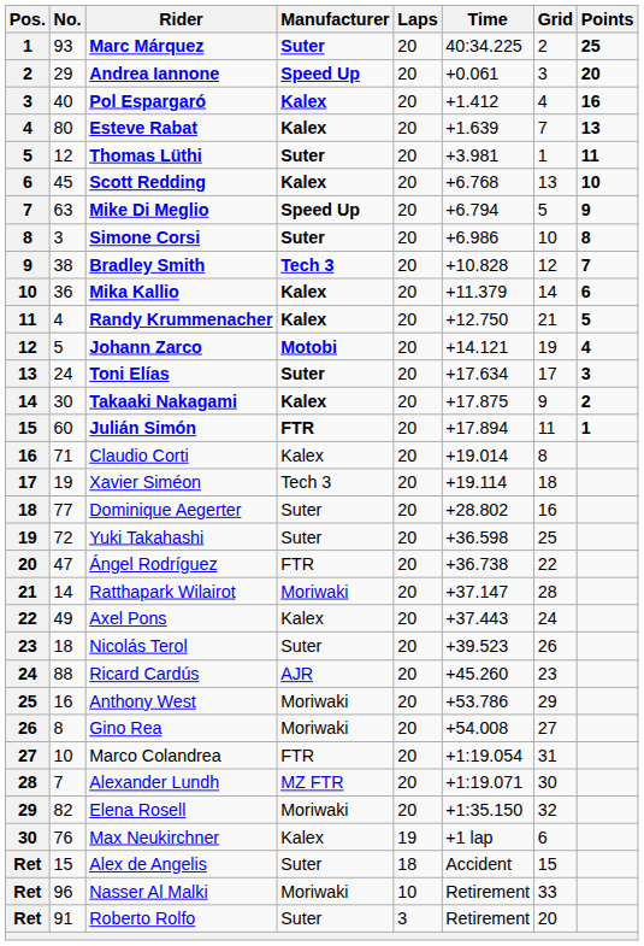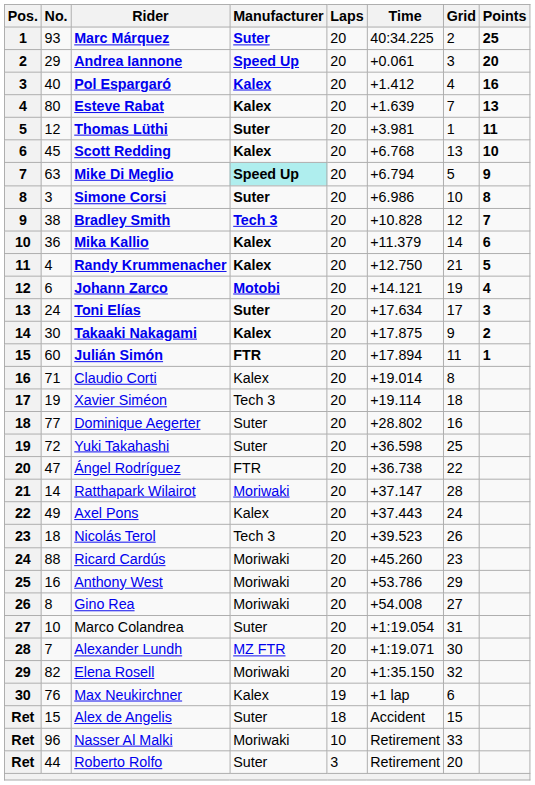Mike Di Meglio | Manufacturer: no background -> paleturquoise background
Johann Zarco | No.: 5 -> 6
Nicolás Terol | Manufacturer: Suter -> Tech 3
Ricard Cardús | Manufacturer: AJR -> Moriwaki
Marco Colandrea | Manufacturer: FTR -> Suter
Roberto Rolfo | No.: 91 -> 44
